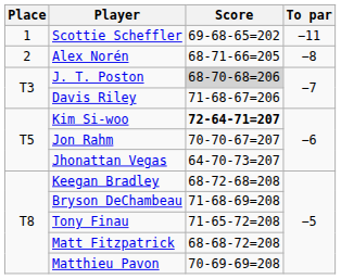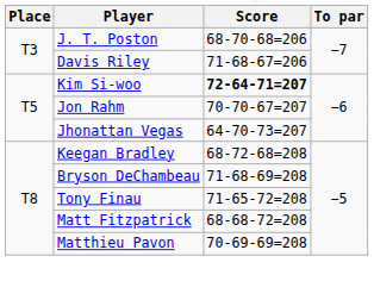- row: 1 | Scottie Scheffler | 69-68-65=202 | −11
- row: 2 | Alex Norén | 68-71-66=205 | −8
J. T. Poston | Score: lightgrey background -> no background
